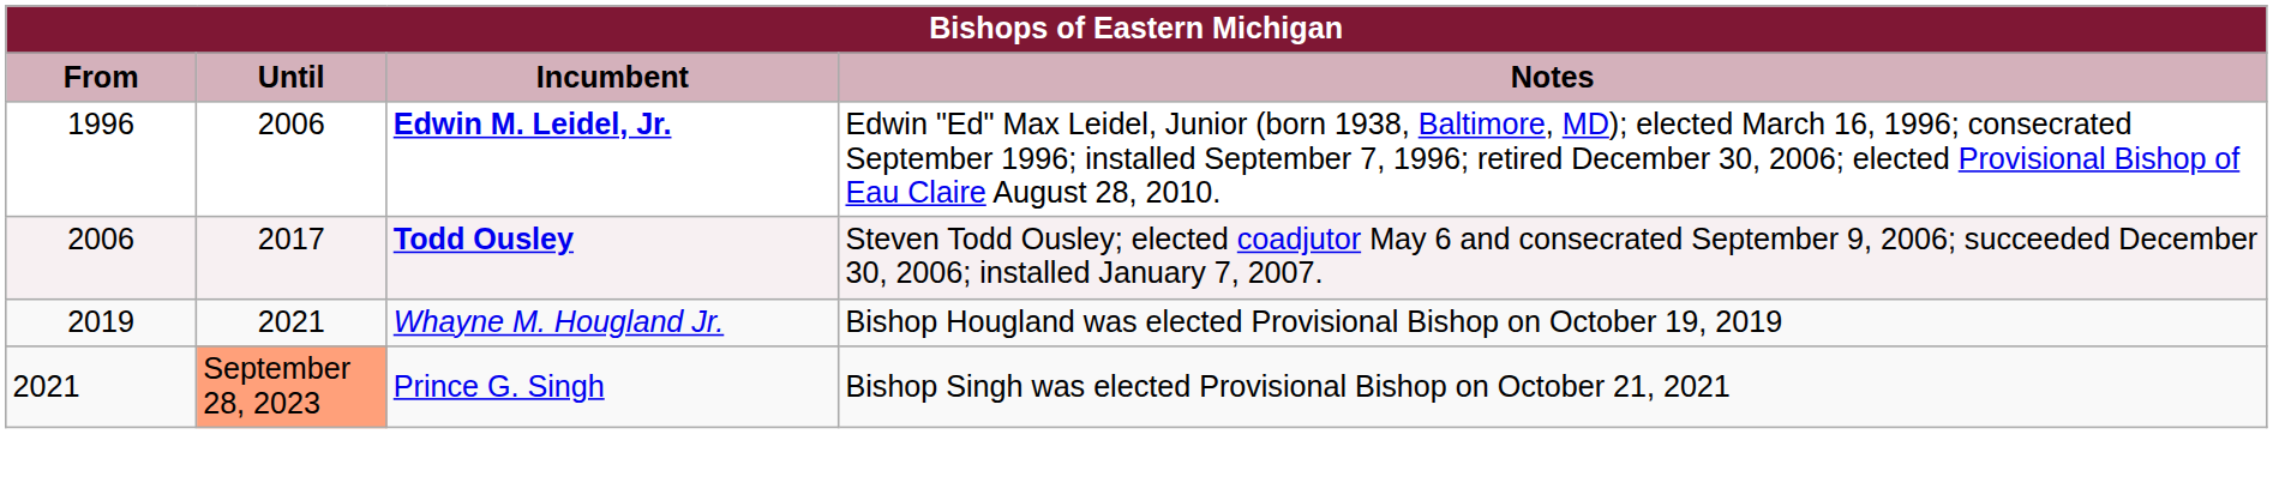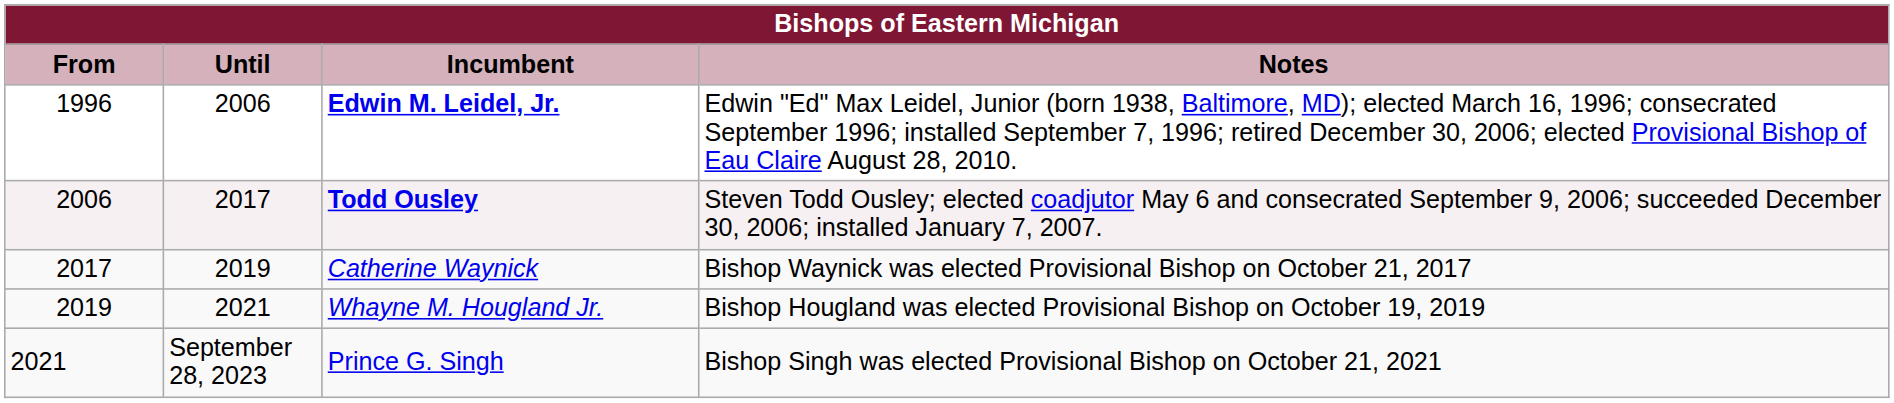+ row: 2017 | 2019 | Catherine Waynick | Bishop Waynick was elected Provisional Bishop on October 21, 2017
Prince G. Singh | Until: lightsalmon background -> no background
